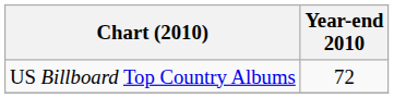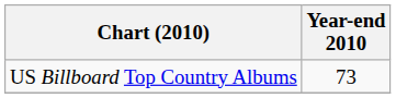US Billboard Top Country Albums | Year-end 2010: 72 -> 73
